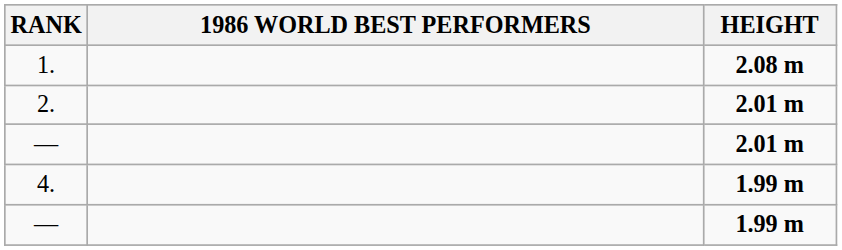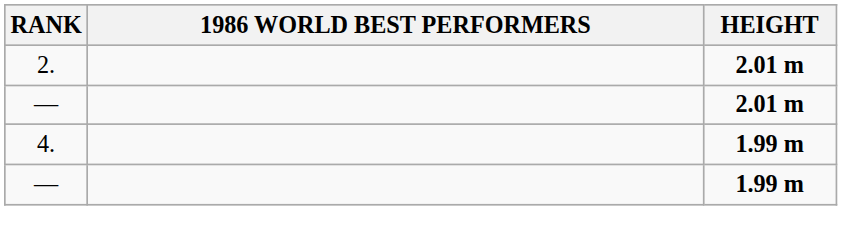- row: 1. | 2.08 m
